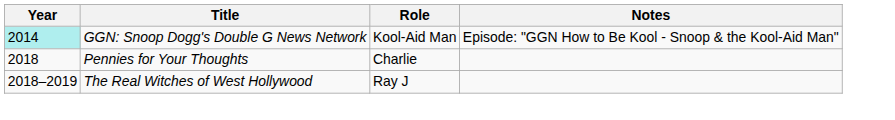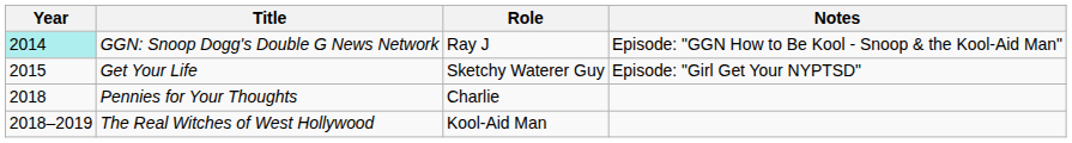GGN: Snoop Dogg's Double G News Network | Role: Kool-Aid Man -> Ray J
+ row: 2015 | Get Your Life | Sketchy Waterer Guy | Episode: "Girl Get Your NYPTSD"
The Real Witches of West Hollywood | Role: Ray J -> Kool-Aid Man
